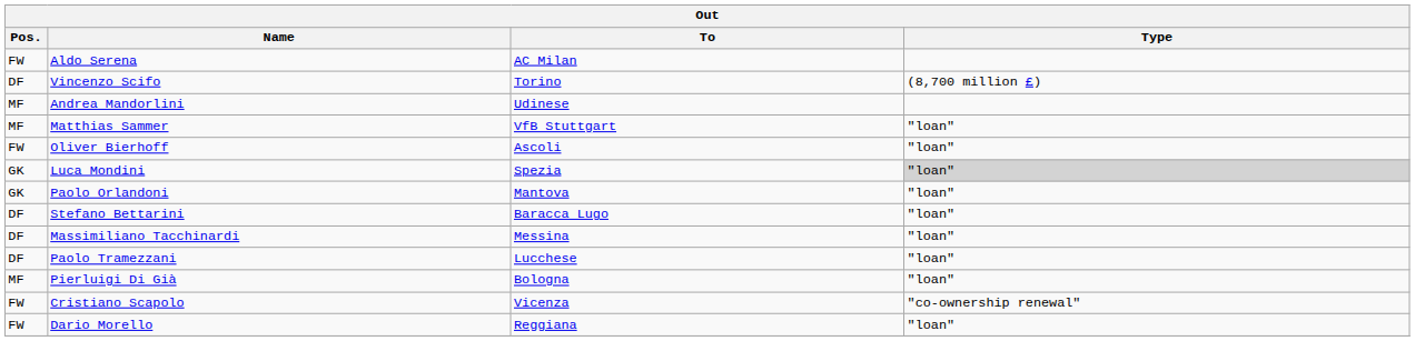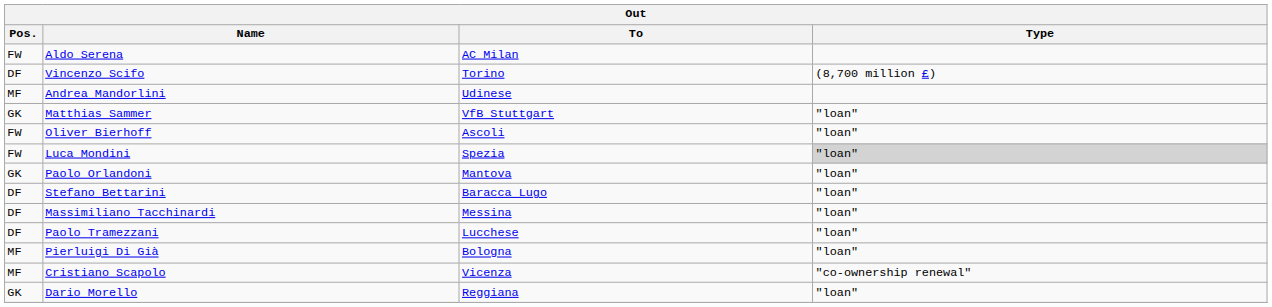Matthias Sammer | Pos.: MF -> GK
Luca Mondini | Pos.: GK -> FW
Cristiano Scapolo | Pos.: FW -> MF
Dario Morello | Pos.: FW -> GK
